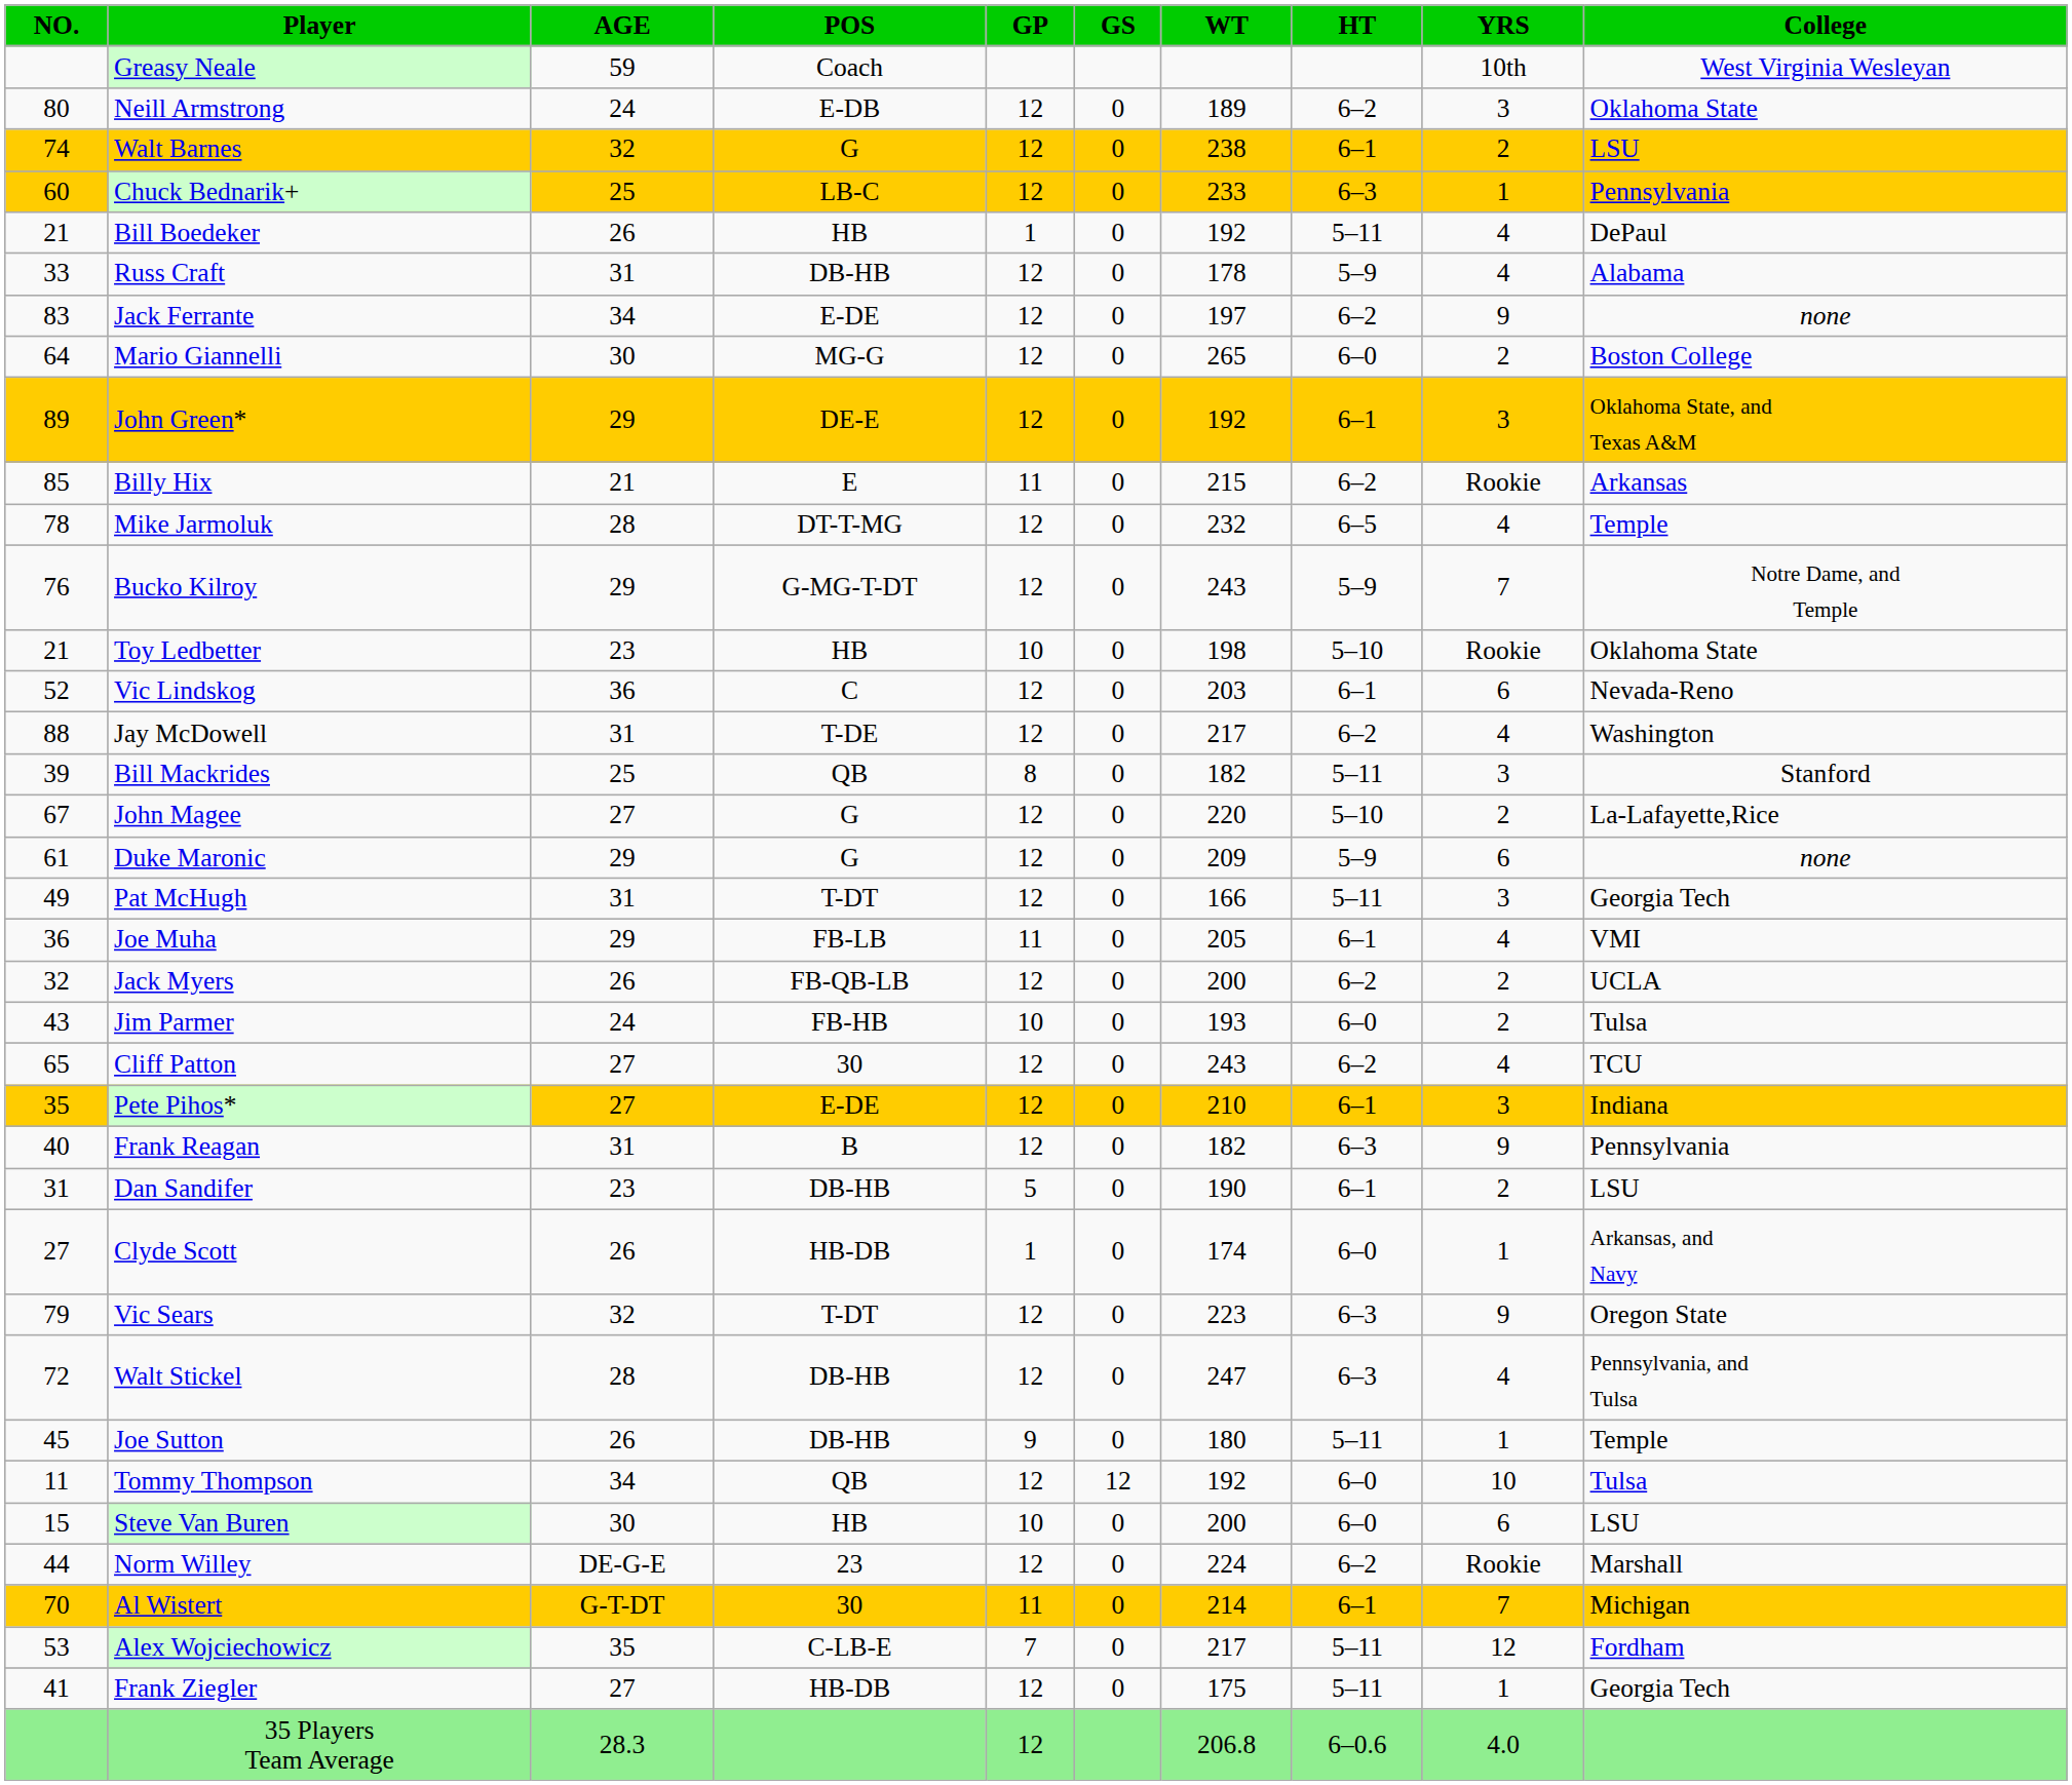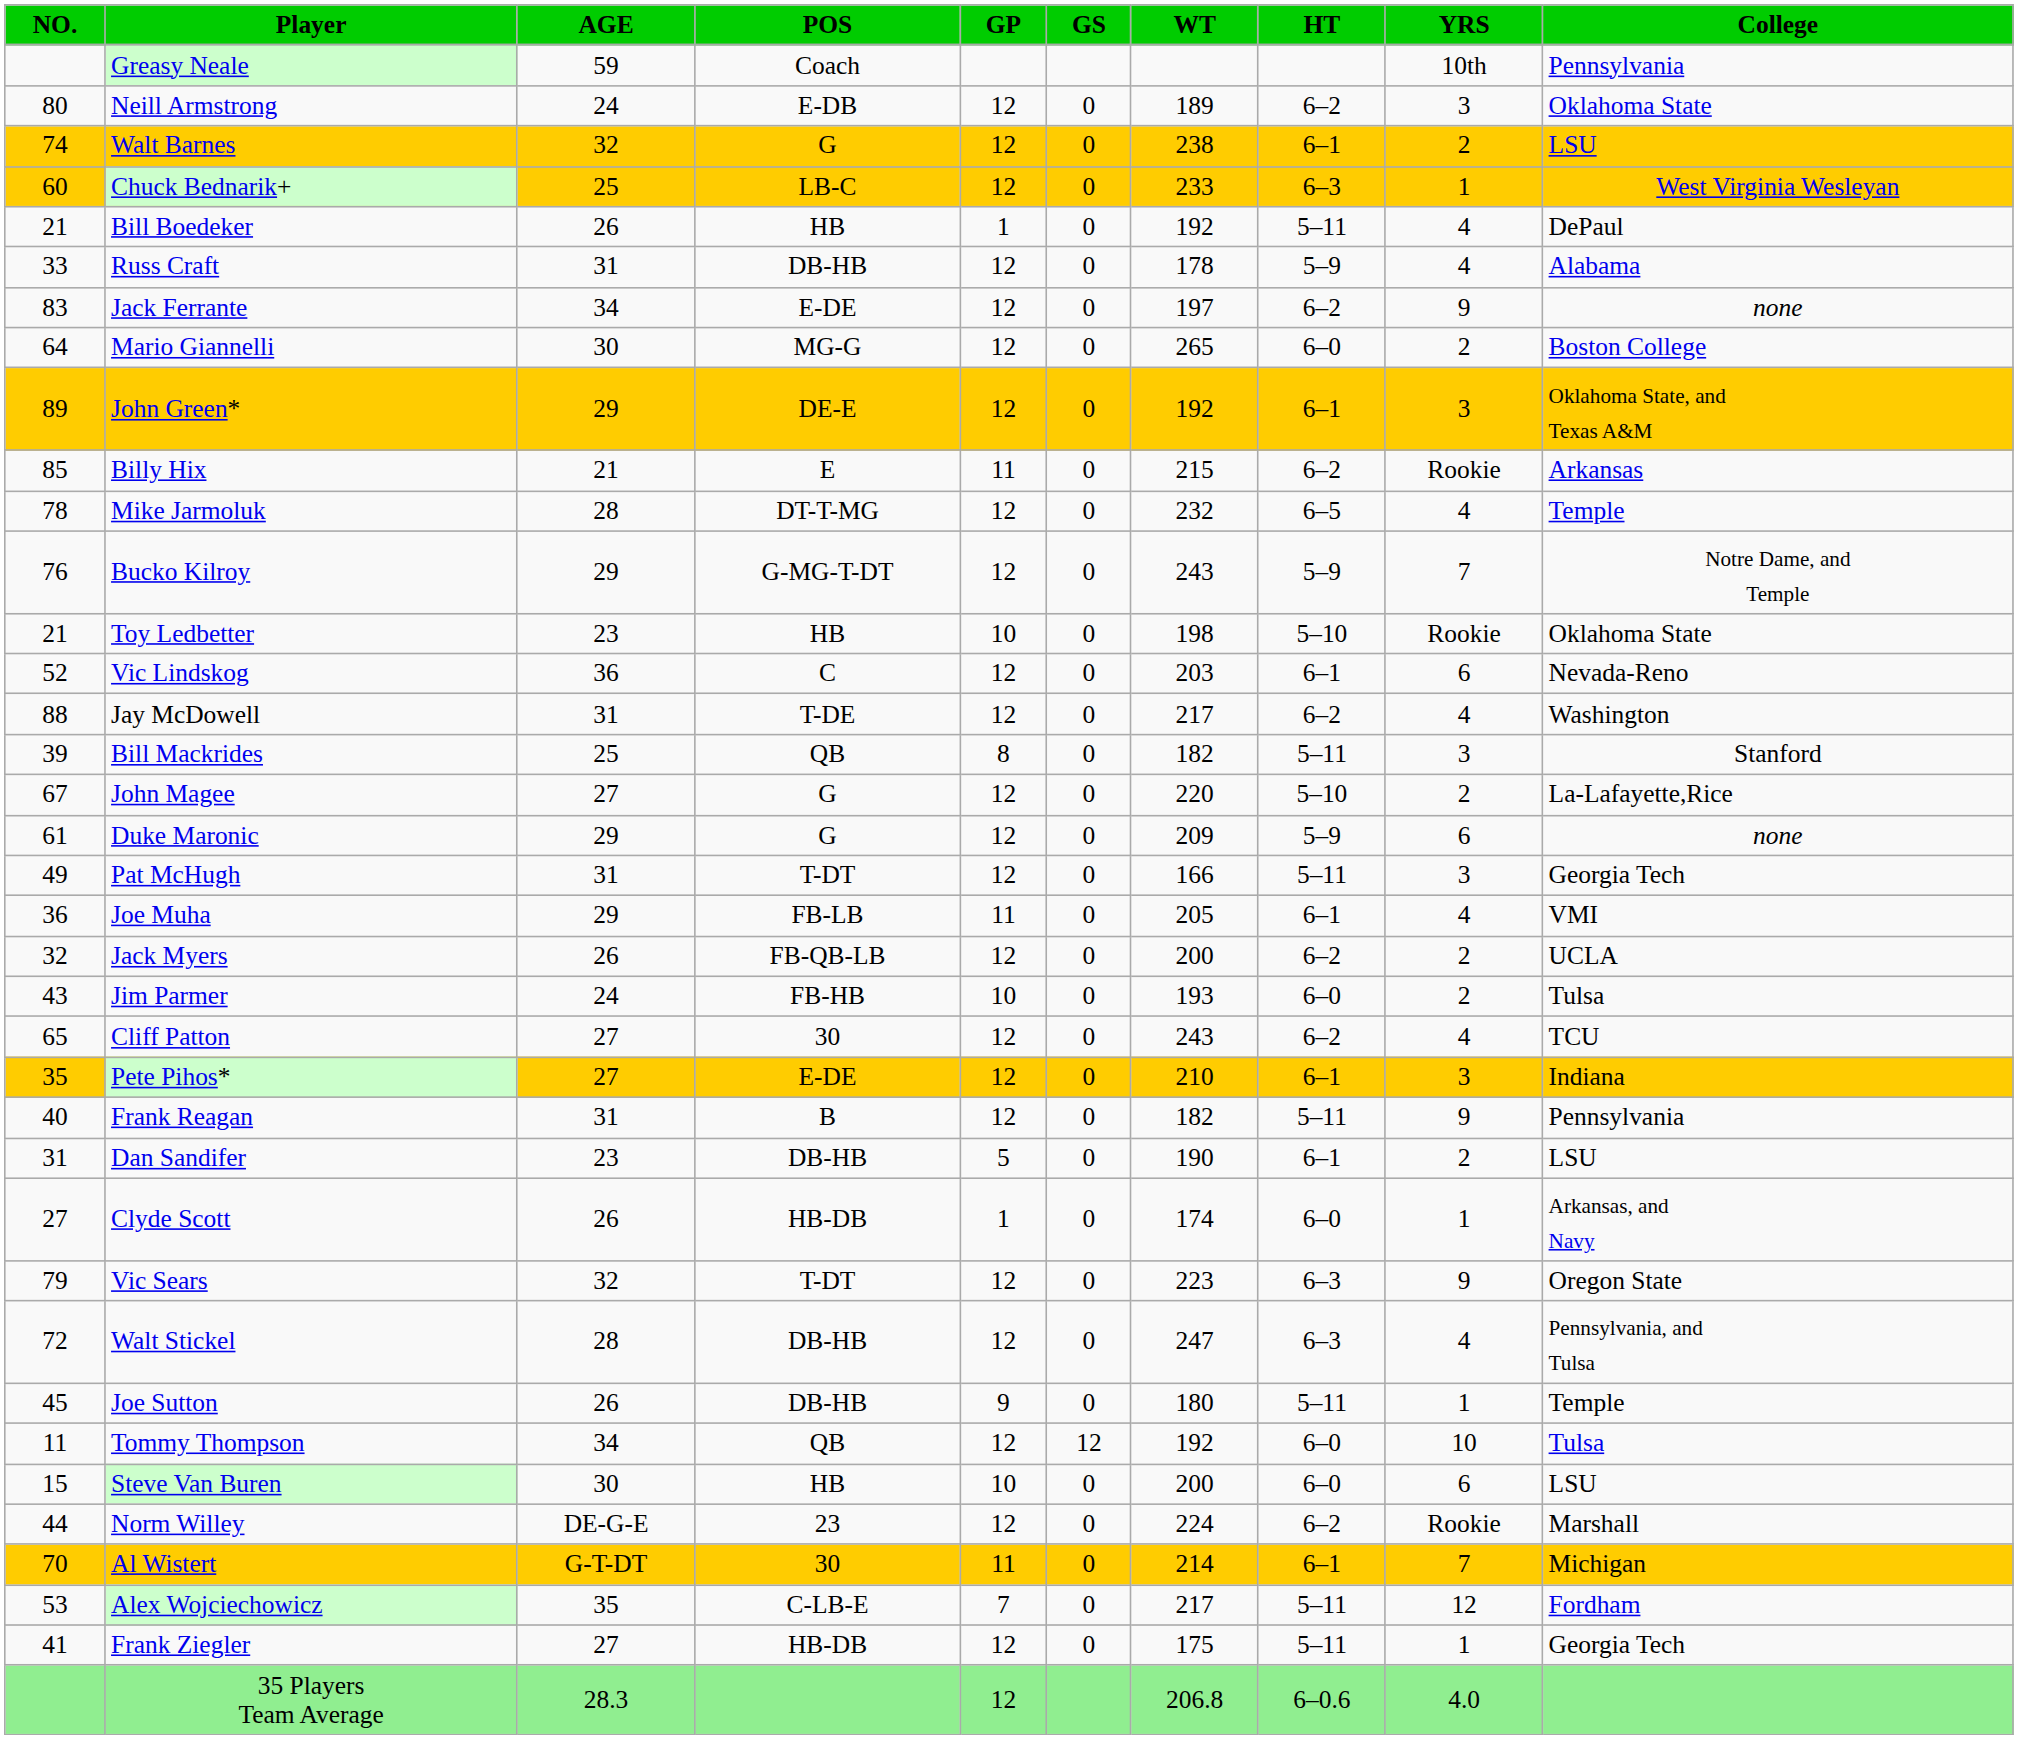Greasy Neale | College: West Virginia Wesleyan -> Pennsylvania
Chuck Bednarik+ | College: Pennsylvania -> West Virginia Wesleyan
Frank Reagan | HT: 6–3 -> 5–11
